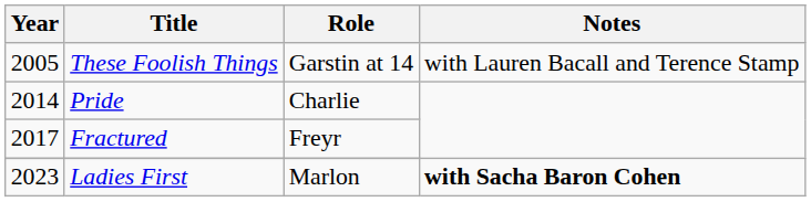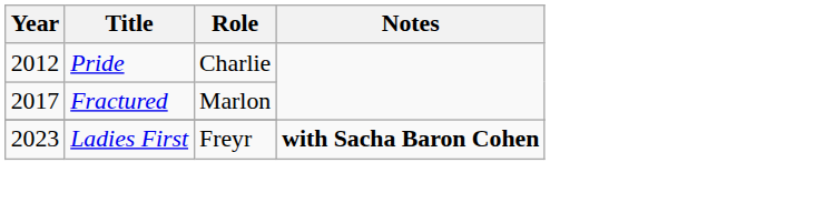- row: 2005 | These Foolish Things | Garstin at 14 | with Lauren Bacall and Terence Stamp
Pride | Year: 2014 -> 2012
Fractured | Role: Freyr -> Marlon
Ladies First | Role: Marlon -> Freyr
